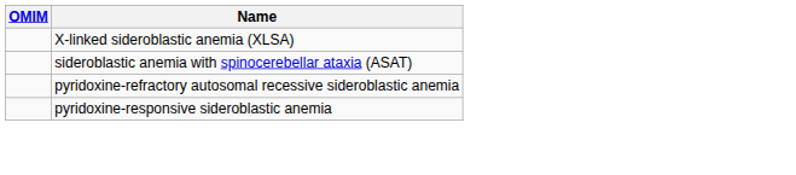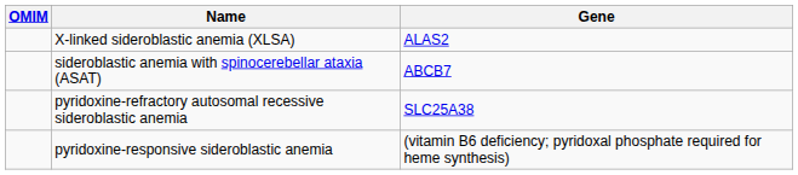+ column: Gene | ALAS2 | ABCB7 | SLC25A38 | (vitamin B6 deficiency; pyridoxal phosphate required for heme synthesis)
